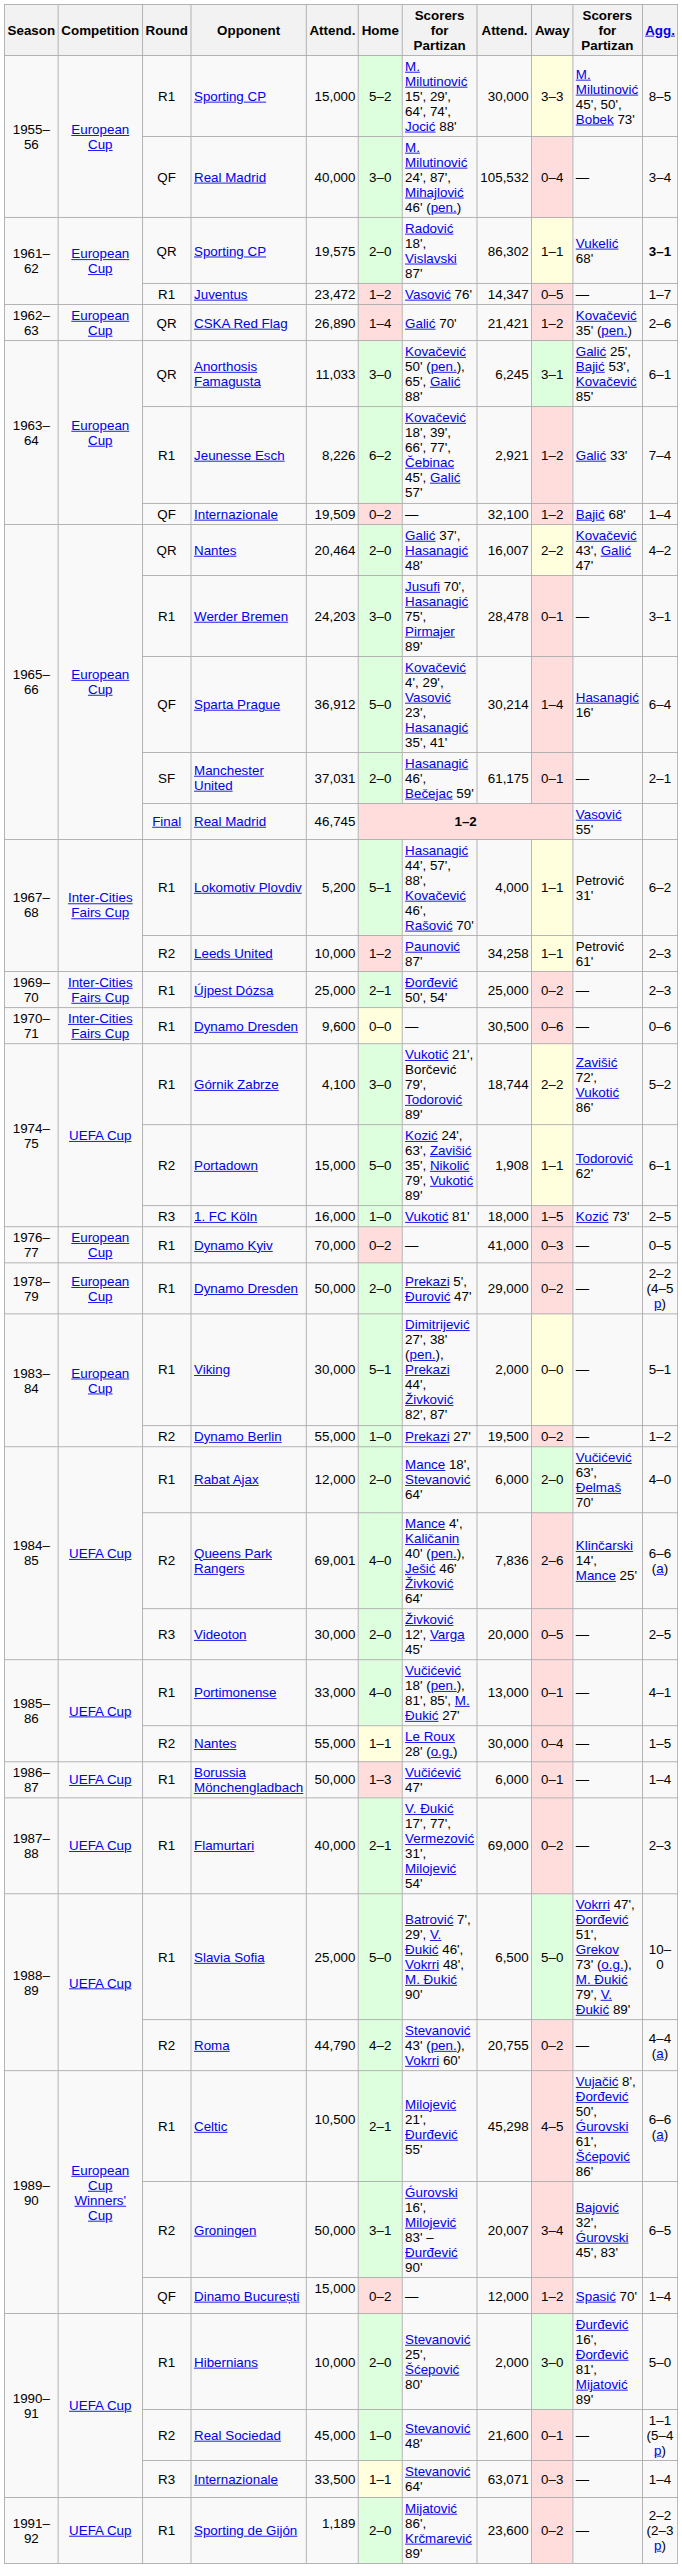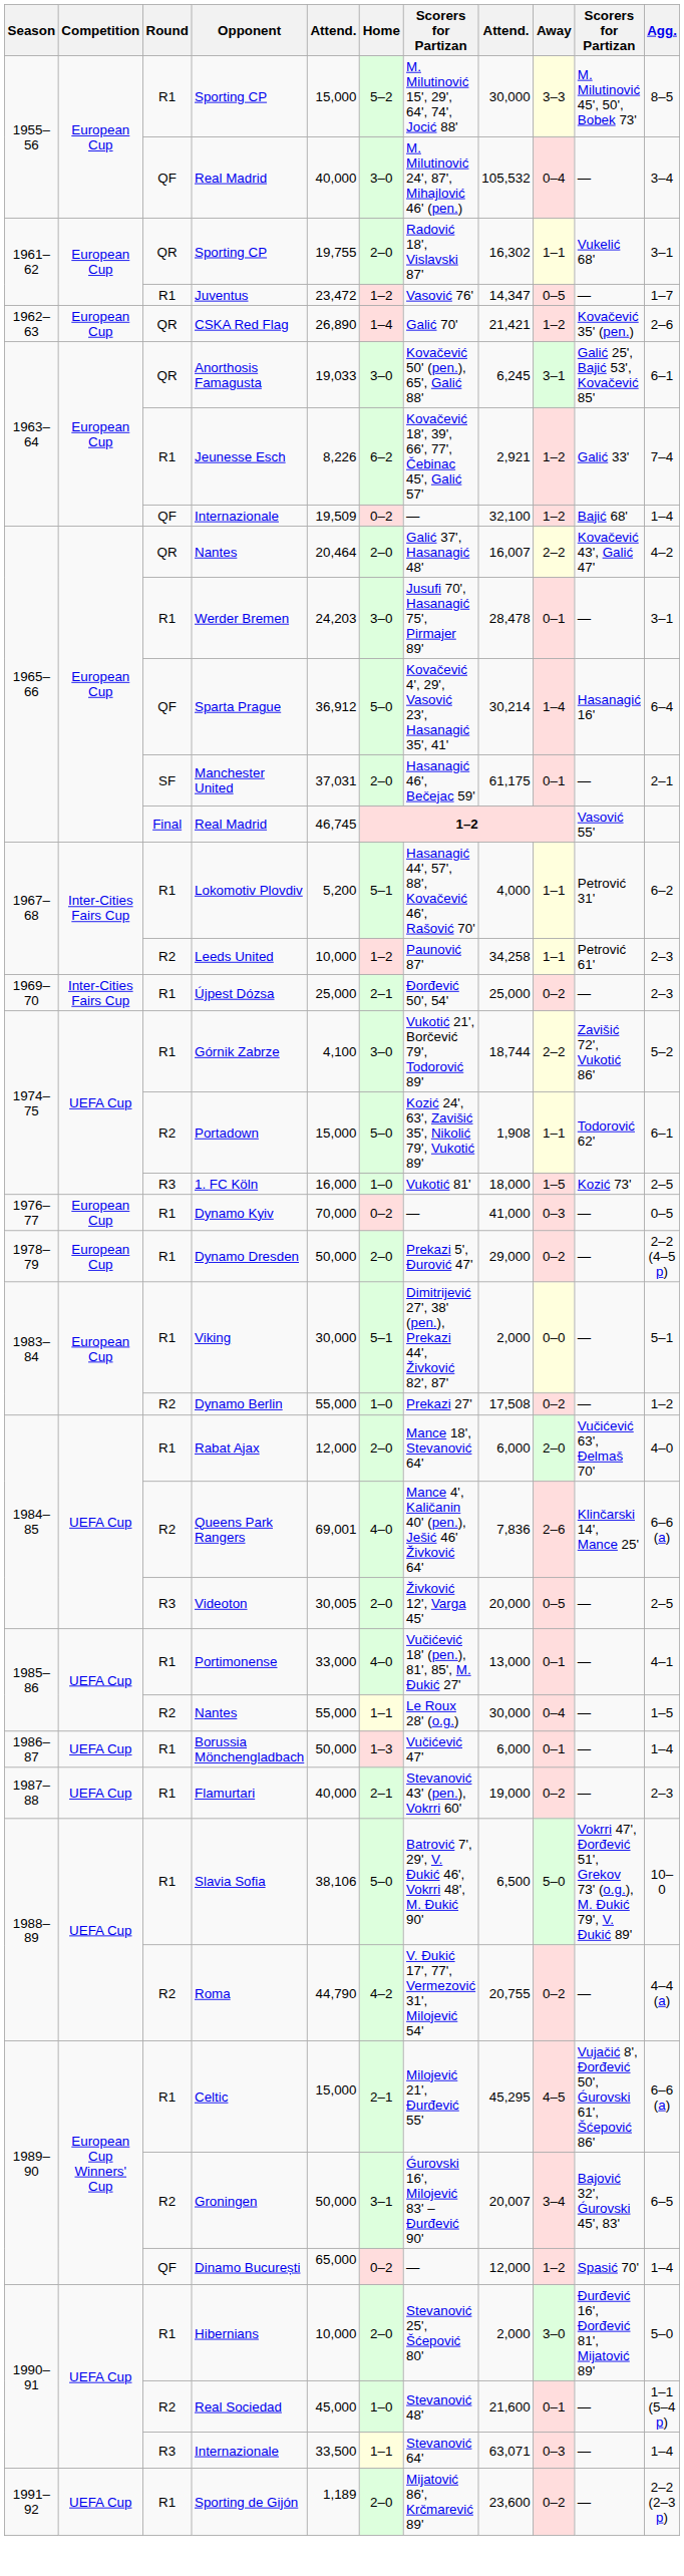1961–62 / Sporting CP | column 5: 19,575 -> 19,755
1961–62 / Sporting CP | column 8: 86,302 -> 16,302
1961–62 / Sporting CP | Agg.: bold -> normal
Anorthosis Famagusta | column 5: 11,033 -> 19,033
- row: 1970–71 | Inter-Cities Fairs Cup | R1 | Dynamo Dresden | 9,600 | 0–0 | — | 30,500 | 0–6 | — | 0–6
Dynamo Berlin | column 8: 19,500 -> 17,508
Videoton | column 5: 30,000 -> 30,005
Flamurtari | column 7: V. Đukić 17', 77', Vermezović 31', Milojević 54' -> Stevanović 43' (pen.), Vokrri 60'
Flamurtari | column 8: 69,000 -> 19,000
Slavia Sofia | column 5: 25,000 -> 38,106
Roma | column 7: Stevanović 43' (pen.), Vokrri 60' -> V. Đukić 17', 77', Vermezović 31', Milojević 54'
Celtic | column 5: 10,500 -> 15,000
Celtic | column 8: 45,298 -> 45,295
Dinamo București | column 5: 15,000 -> 65,000
